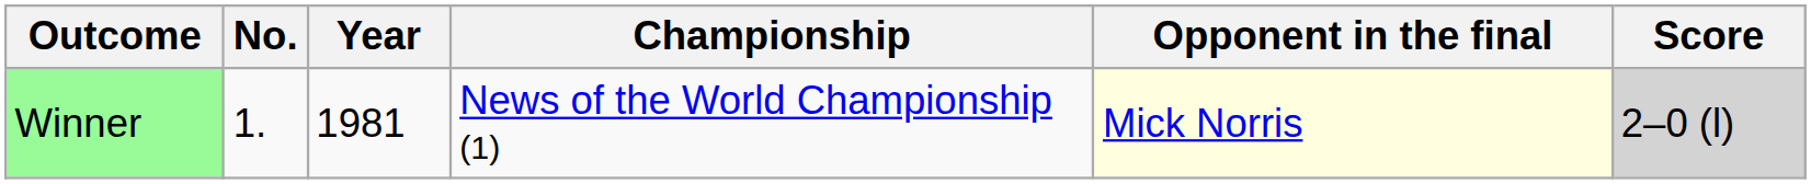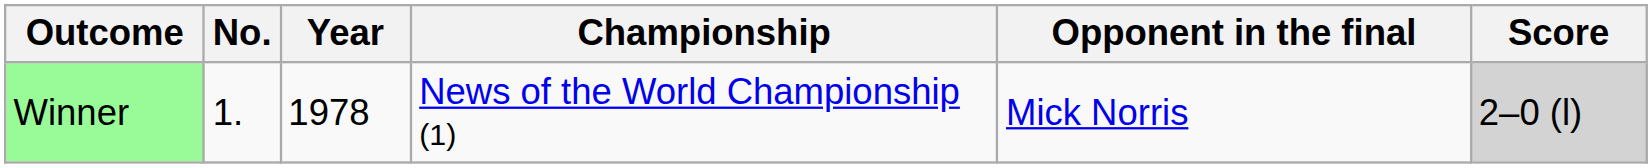Winner | Year: 1981 -> 1978
Winner | Opponent in the final: lightyellow background -> no background
